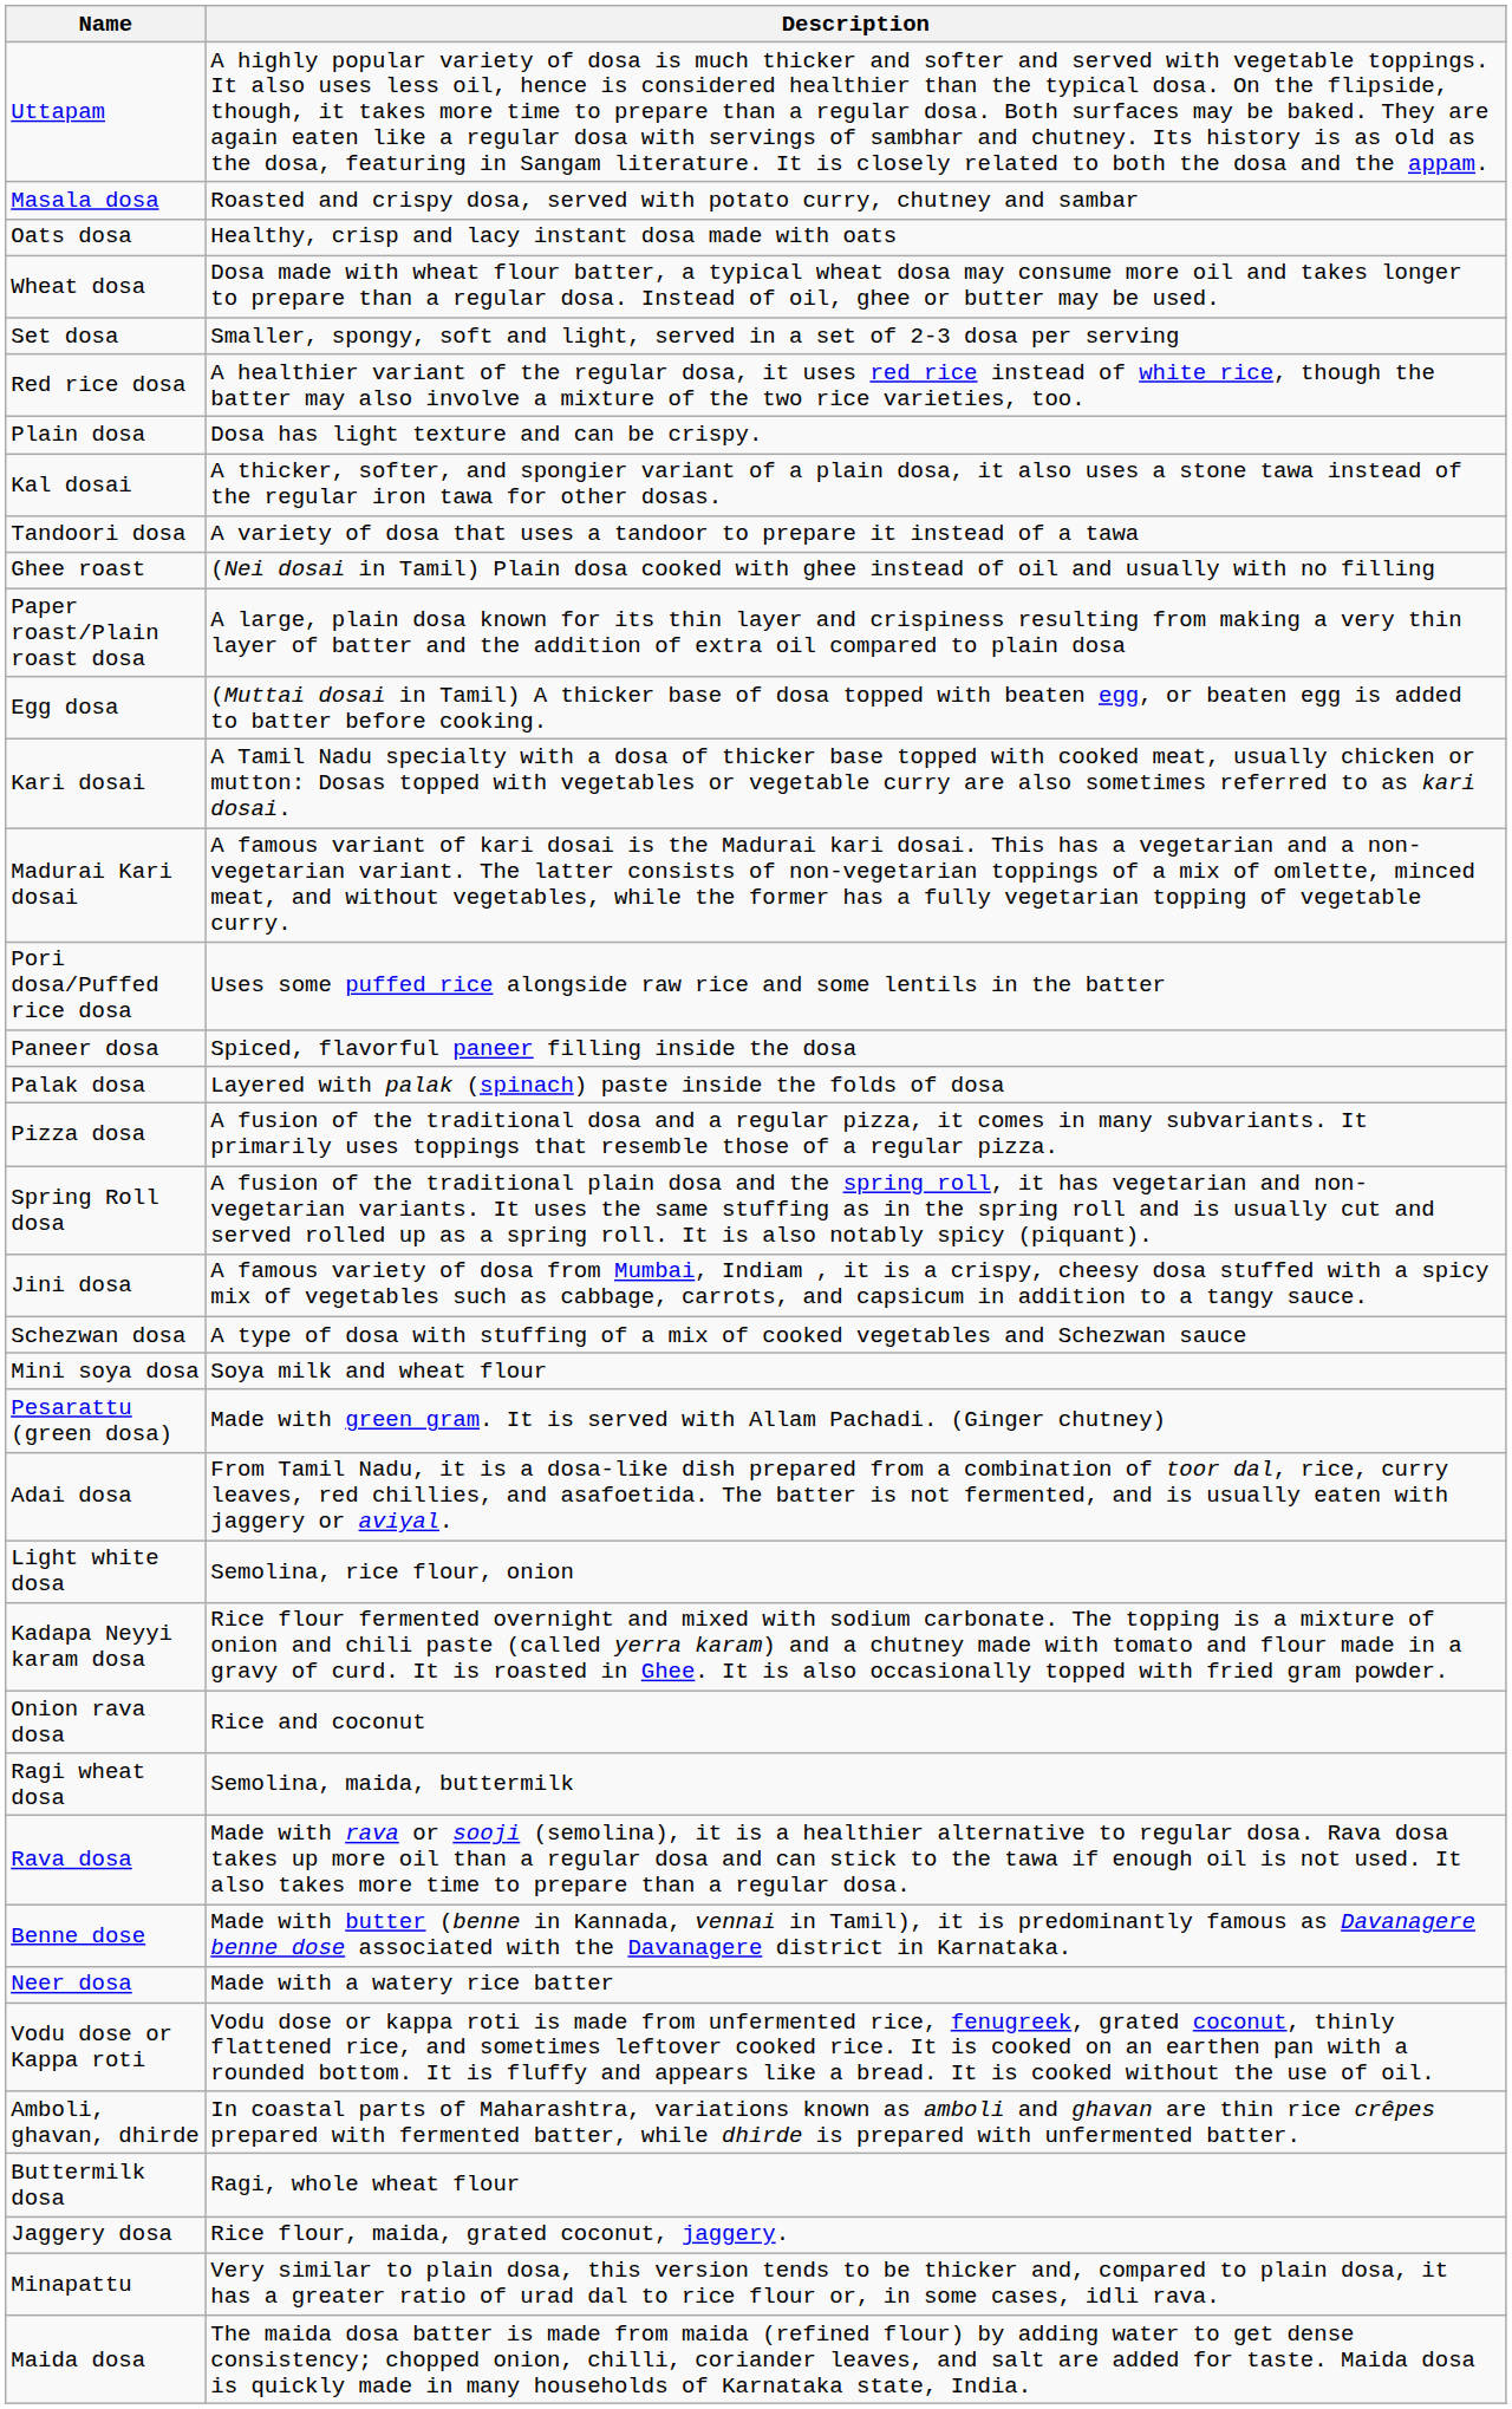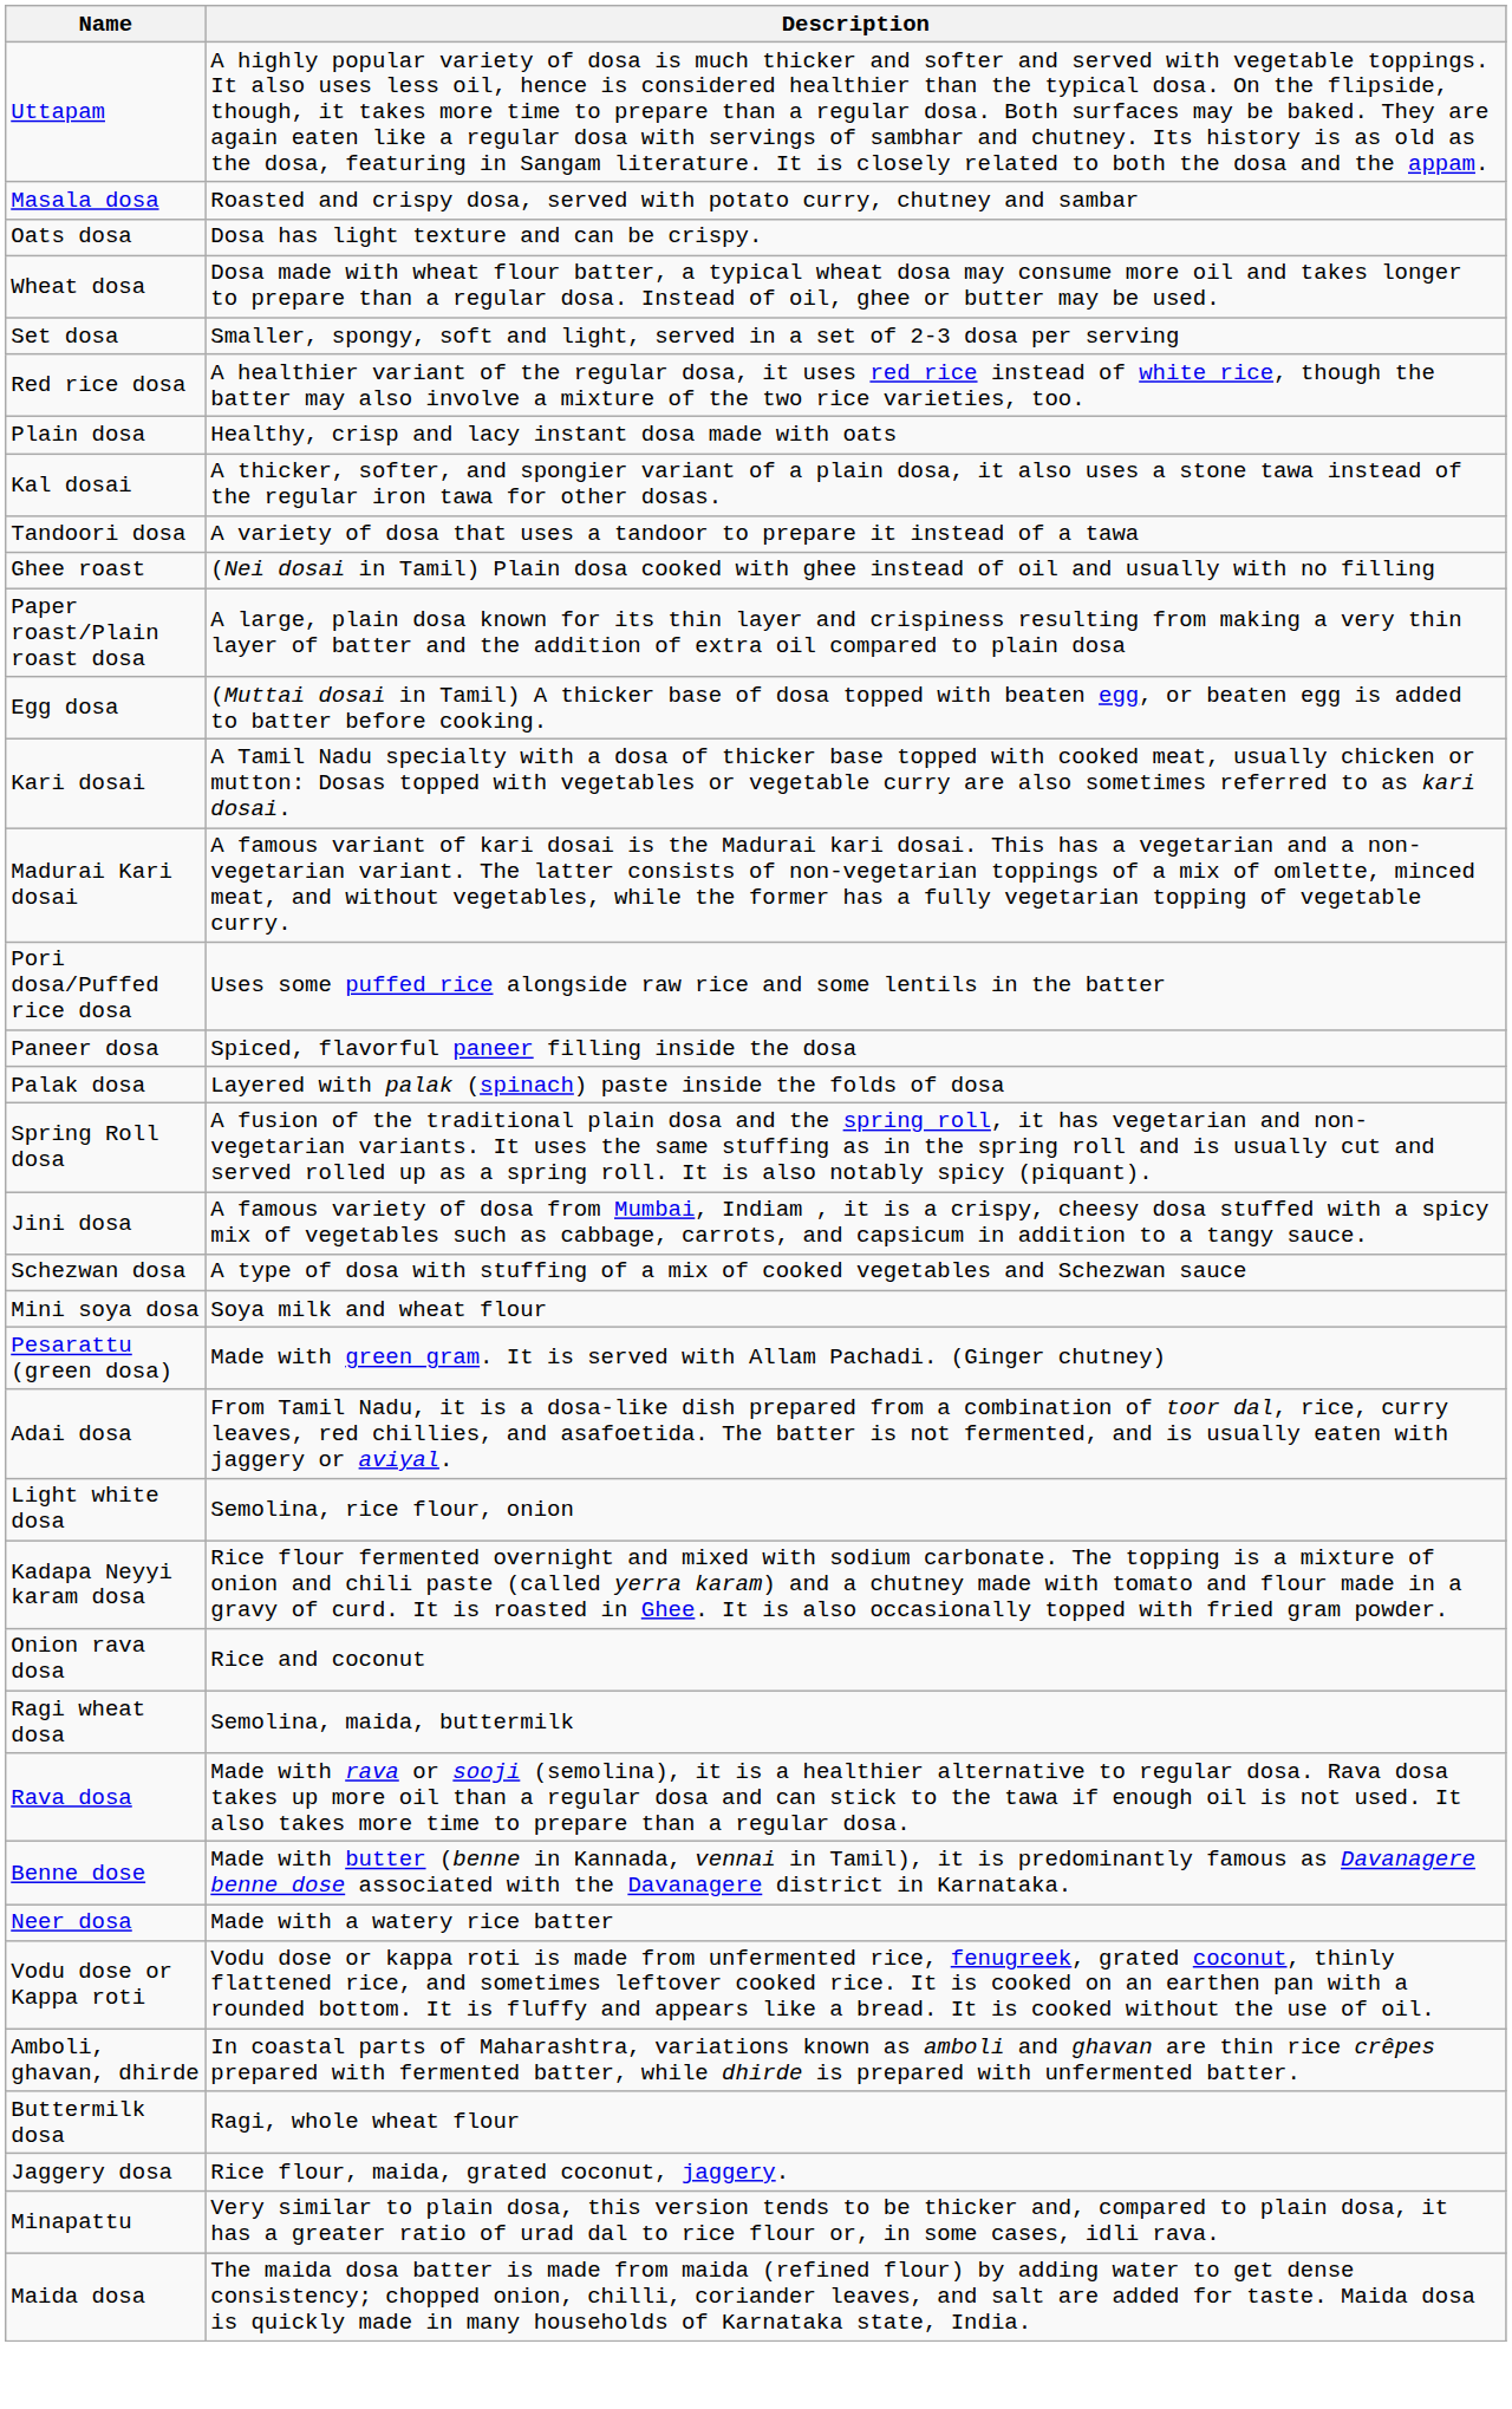Oats dosa | Description: Healthy, crisp and lacy instant dosa made with oats -> Dosa has light texture and can be crispy.
Plain dosa | Description: Dosa has light texture and can be crispy. -> Healthy, crisp and lacy instant dosa made with oats
- row: Pizza dosa | A fusion of the traditional dosa and a regular pizza, it comes in many subvariants. It primarily uses toppings that resemble those of a regular pizza.
